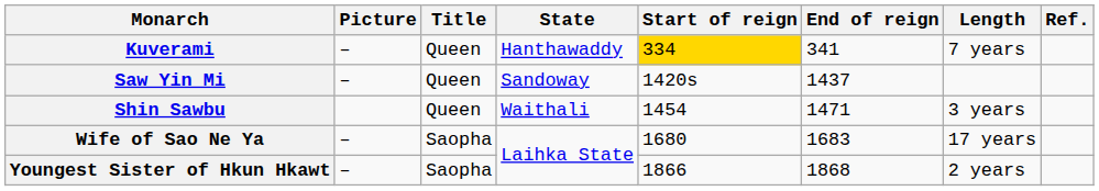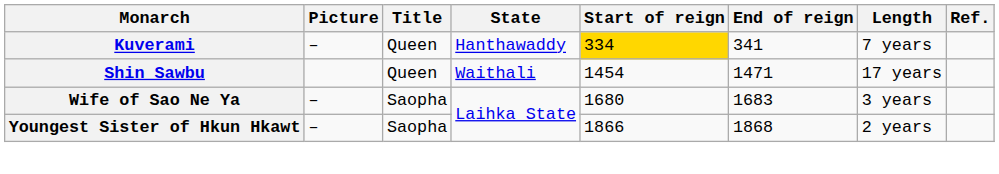- row: Saw Yin Mi | – | Queen | Sandoway | 1420s | 1437
Shin Sawbu | Length: 3 years -> 17 years
Wife of Sao Ne Ya | Length: 17 years -> 3 years
